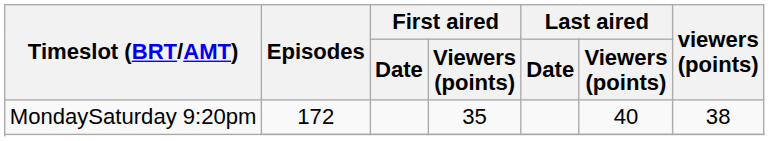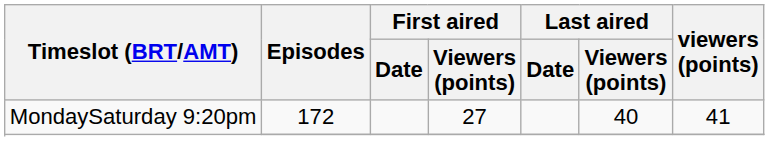MondaySaturday 9:20pm / 172 | First aired / Viewers (points): 35 -> 27
MondaySaturday 9:20pm / 172 | viewers (points): 38 -> 41
